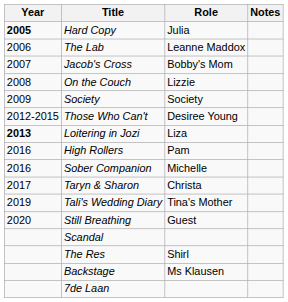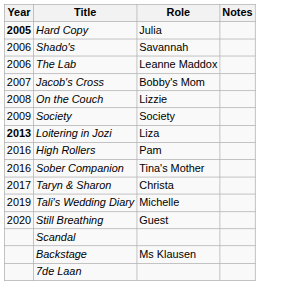+ row: 2006 | Shado's | Savannah
- row: 2012-2015 | Those Who Can't | Desiree Young
Sober Companion | Role: Michelle -> Tina's Mother
Tali's Wedding Diary | Role: Tina's Mother -> Michelle
- row: The Res | Shirl
